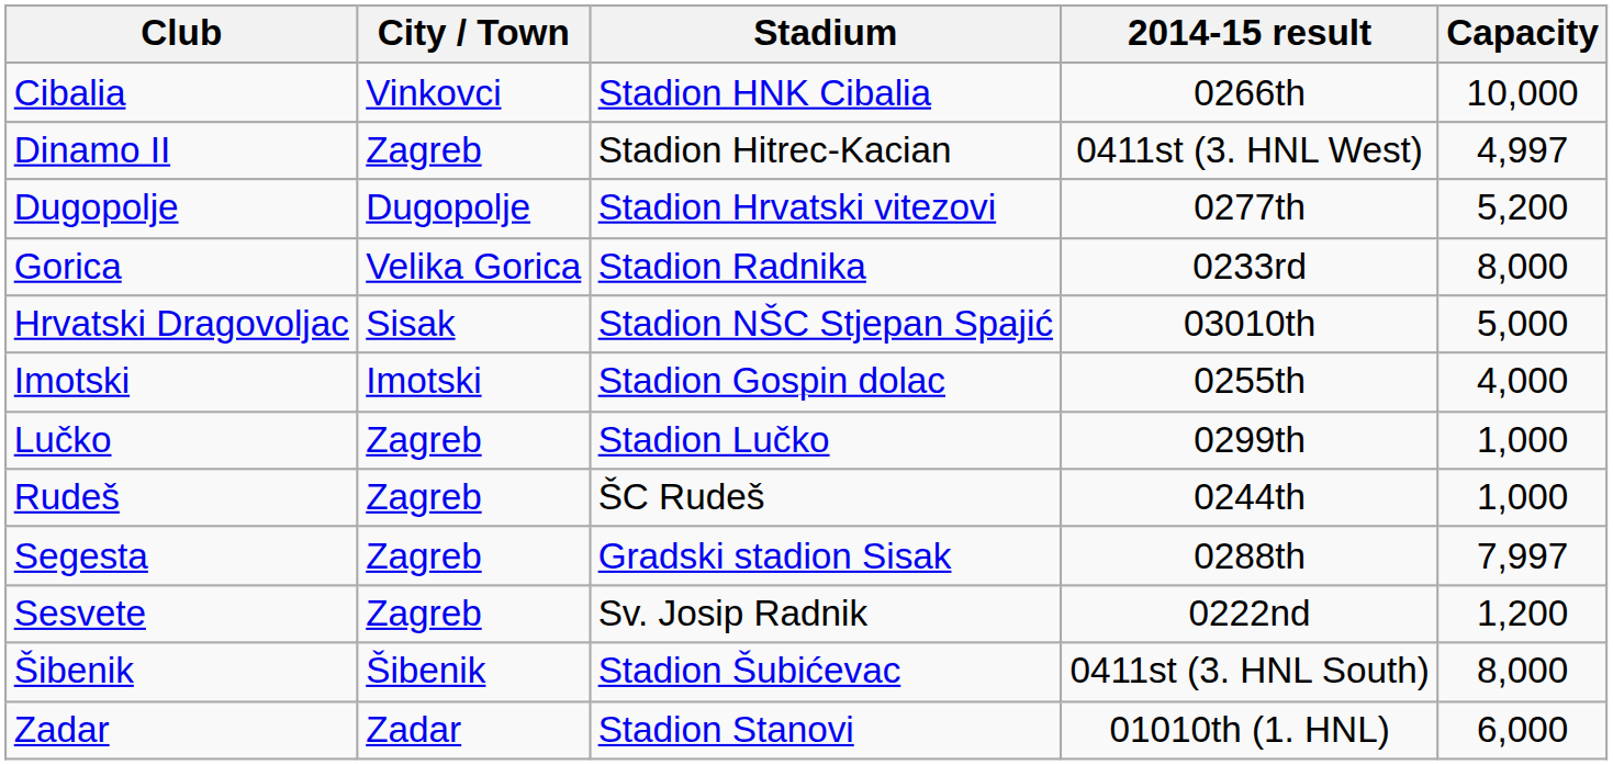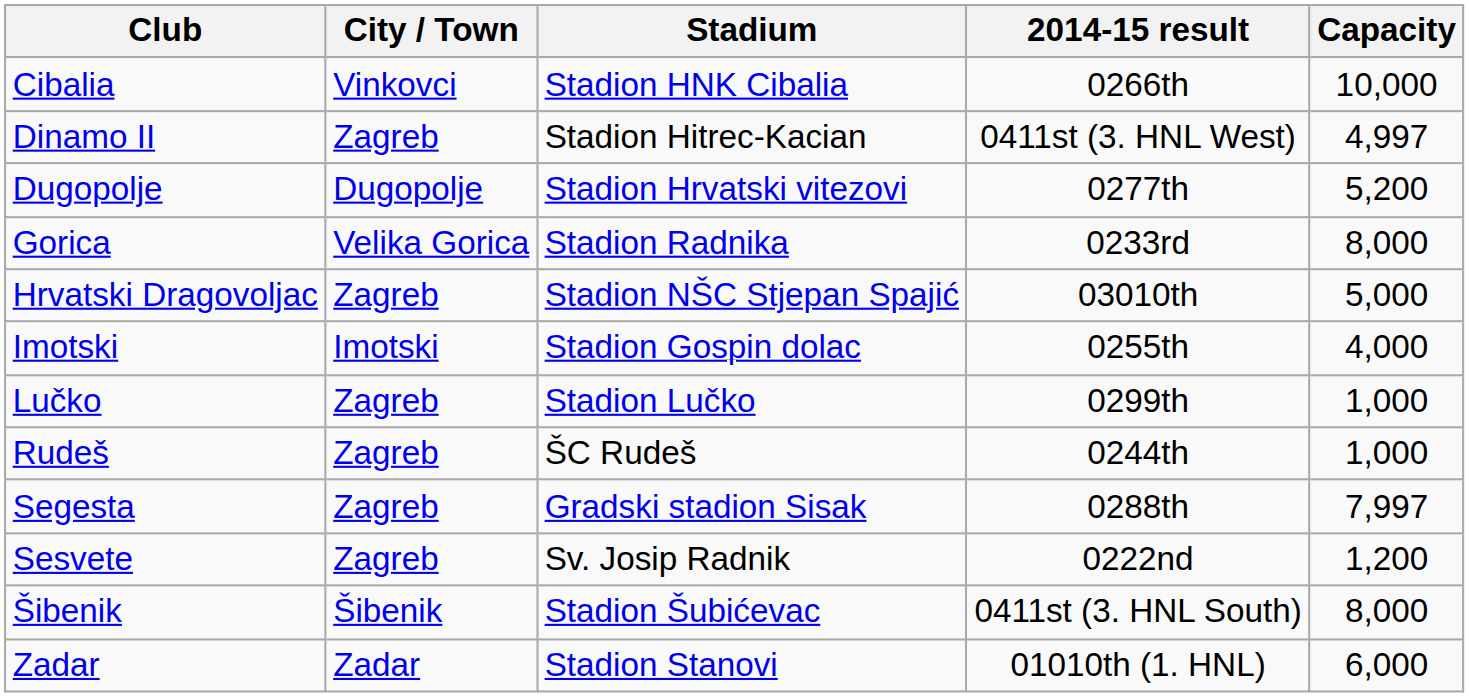Hrvatski Dragovoljac | City / Town: Sisak -> Zagreb
